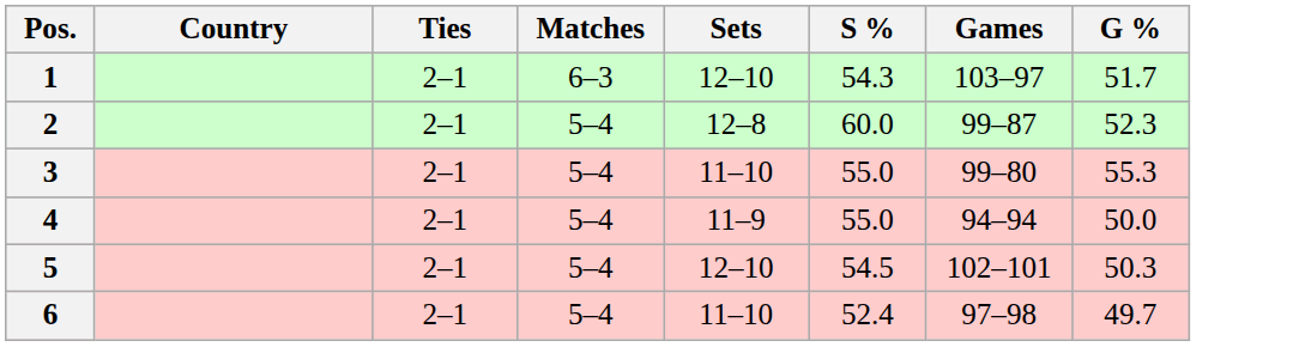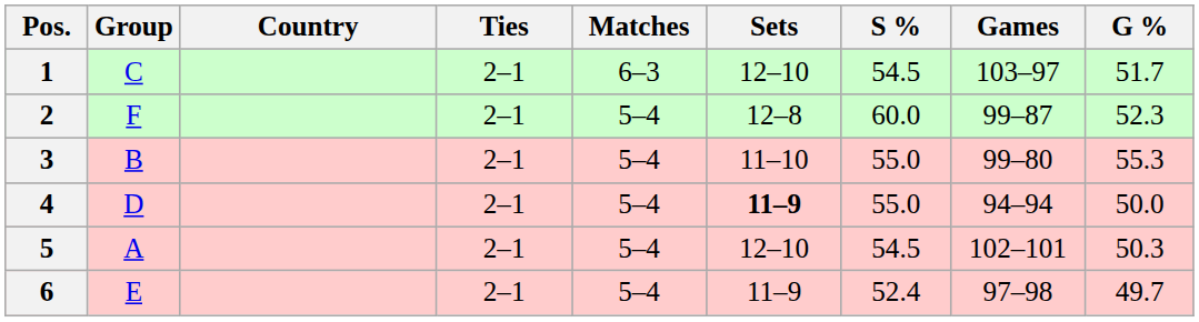+ column: Group | C | F | B | D | A | E
1 | S %: 54.3 -> 54.5
4 | Sets: normal -> bold
6 | Sets: 11–10 -> 11–9
